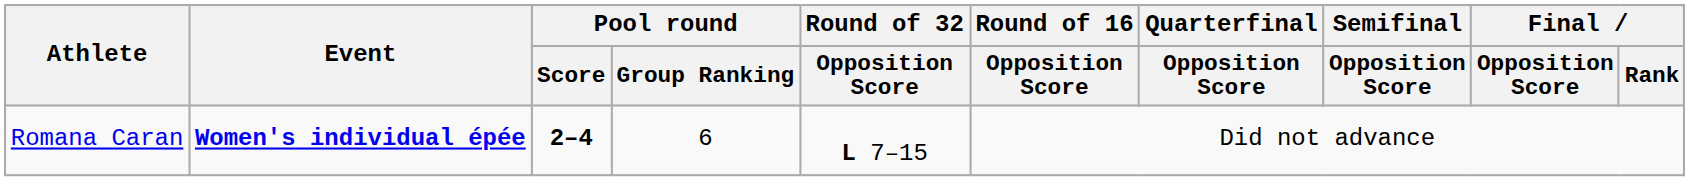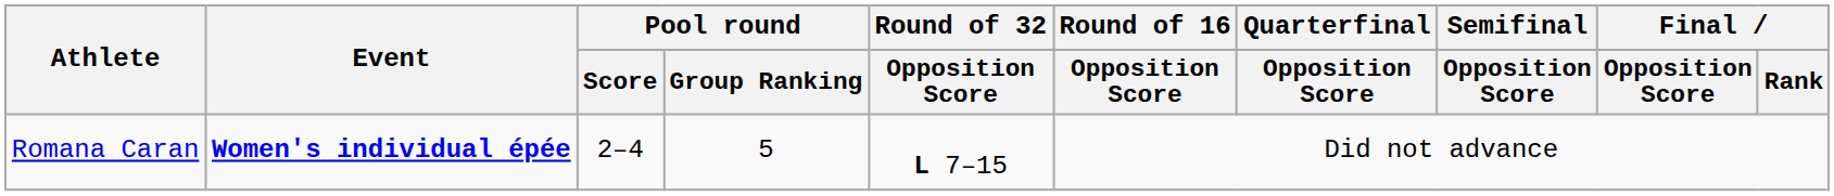Romana Caran | Pool round / Score: bold -> normal
Romana Caran | Pool round / Group Ranking: 6 -> 5
